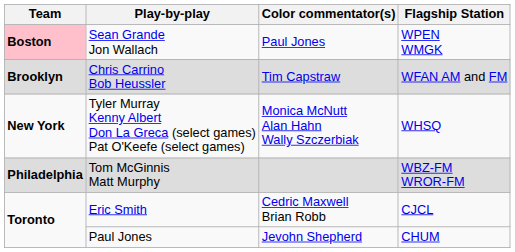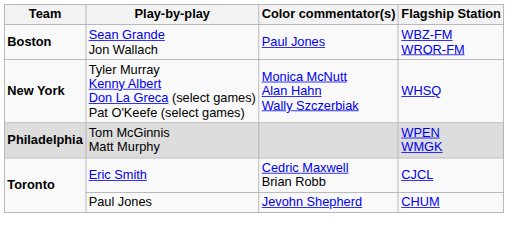Sean Grande Jon Wallach | Team: pink background -> no background
Sean Grande Jon Wallach | Flagship Station: WPEN WMGK -> WBZ-FM WROR-FM
- row: Brooklyn | Chris Carrino Bob Heussler | Tim Capstraw | WFAN AM and FM
Tom McGinnis Matt Murphy | Flagship Station: WBZ-FM WROR-FM -> WPEN WMGK
